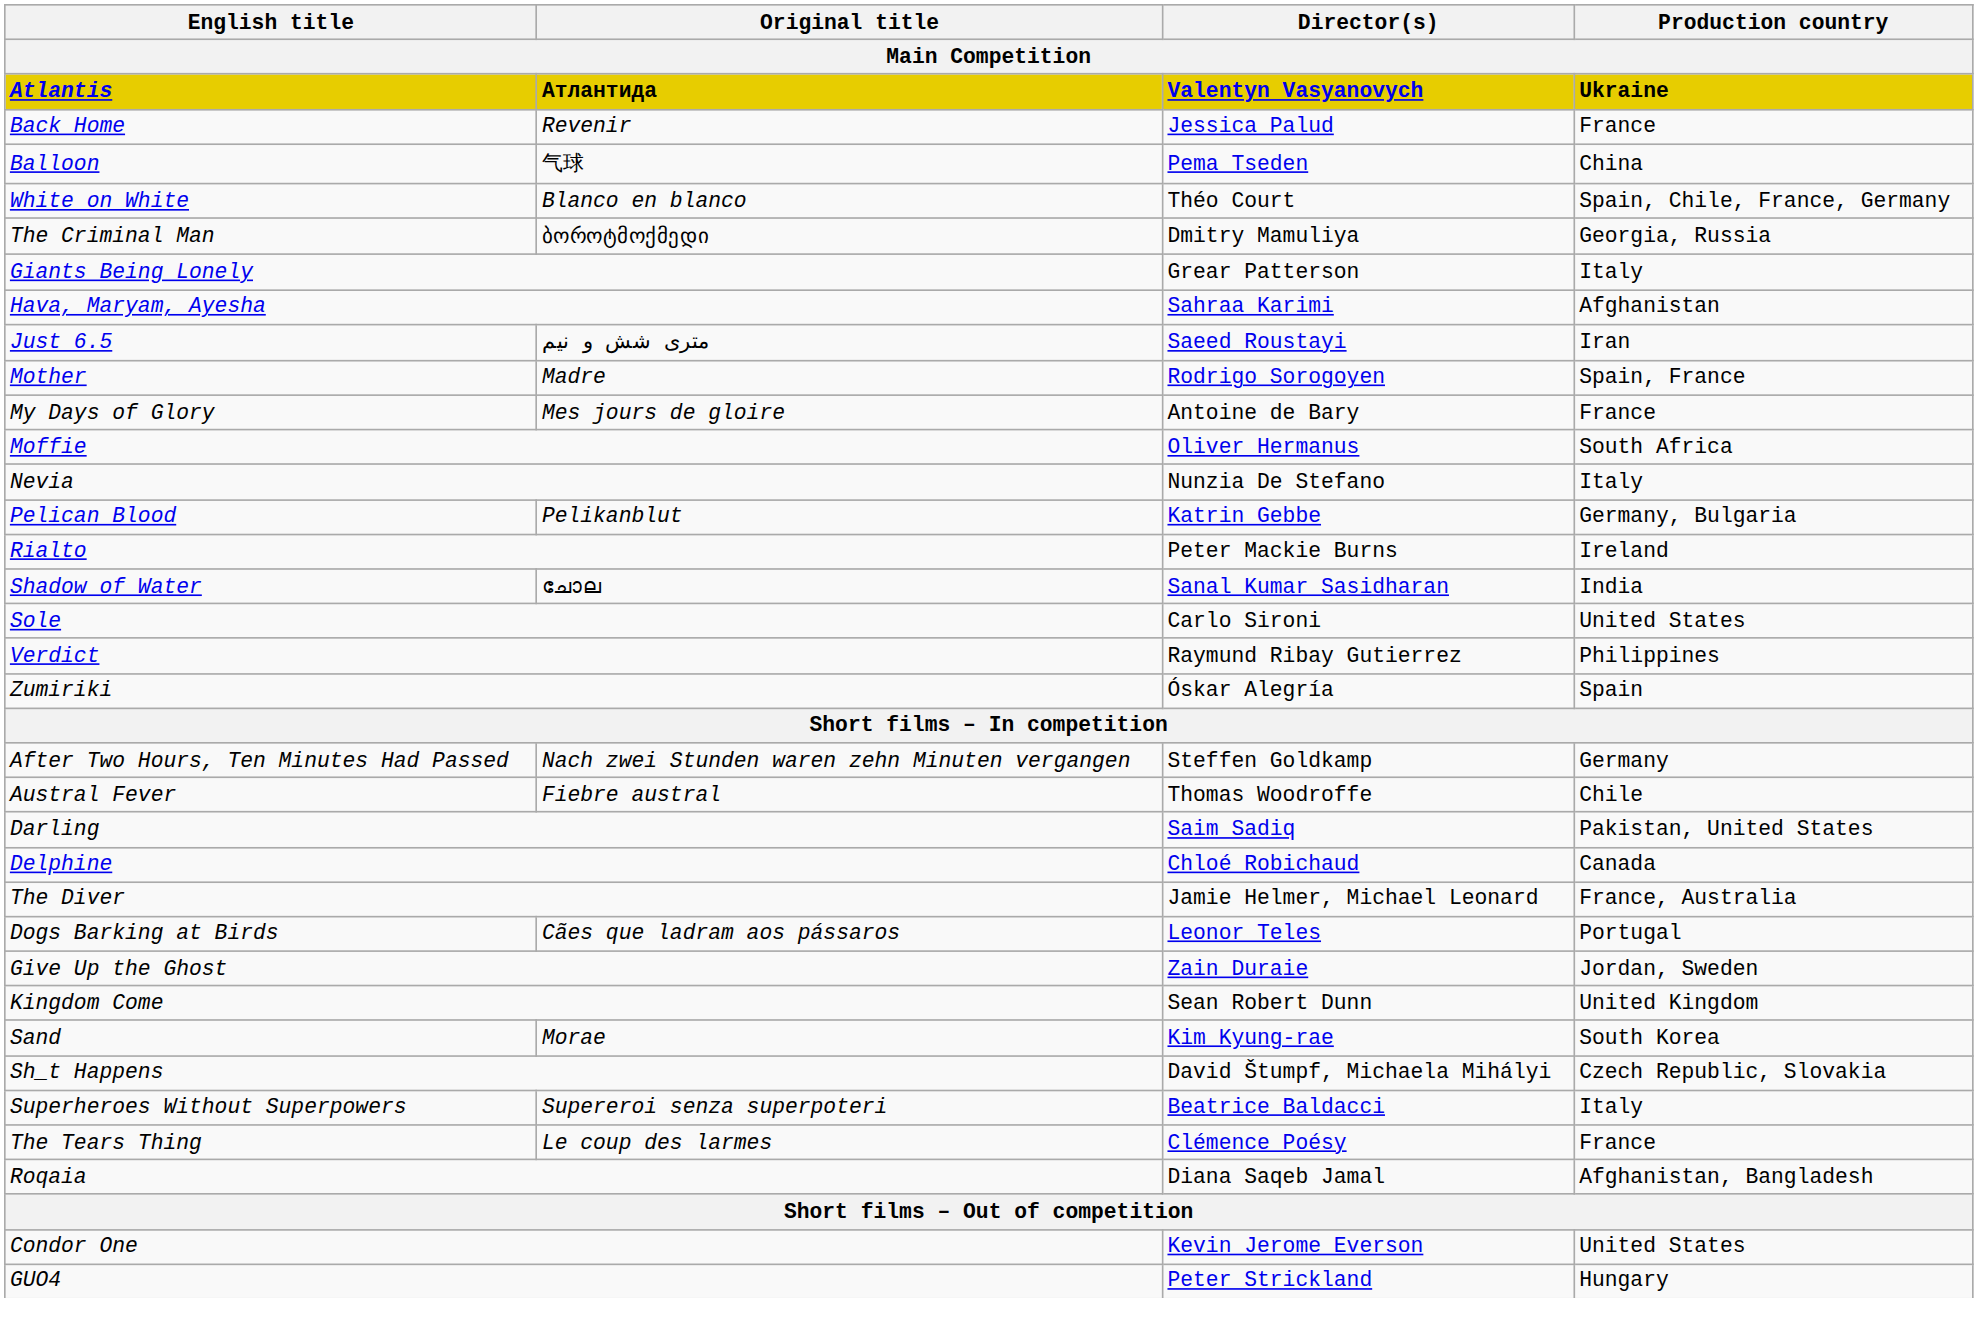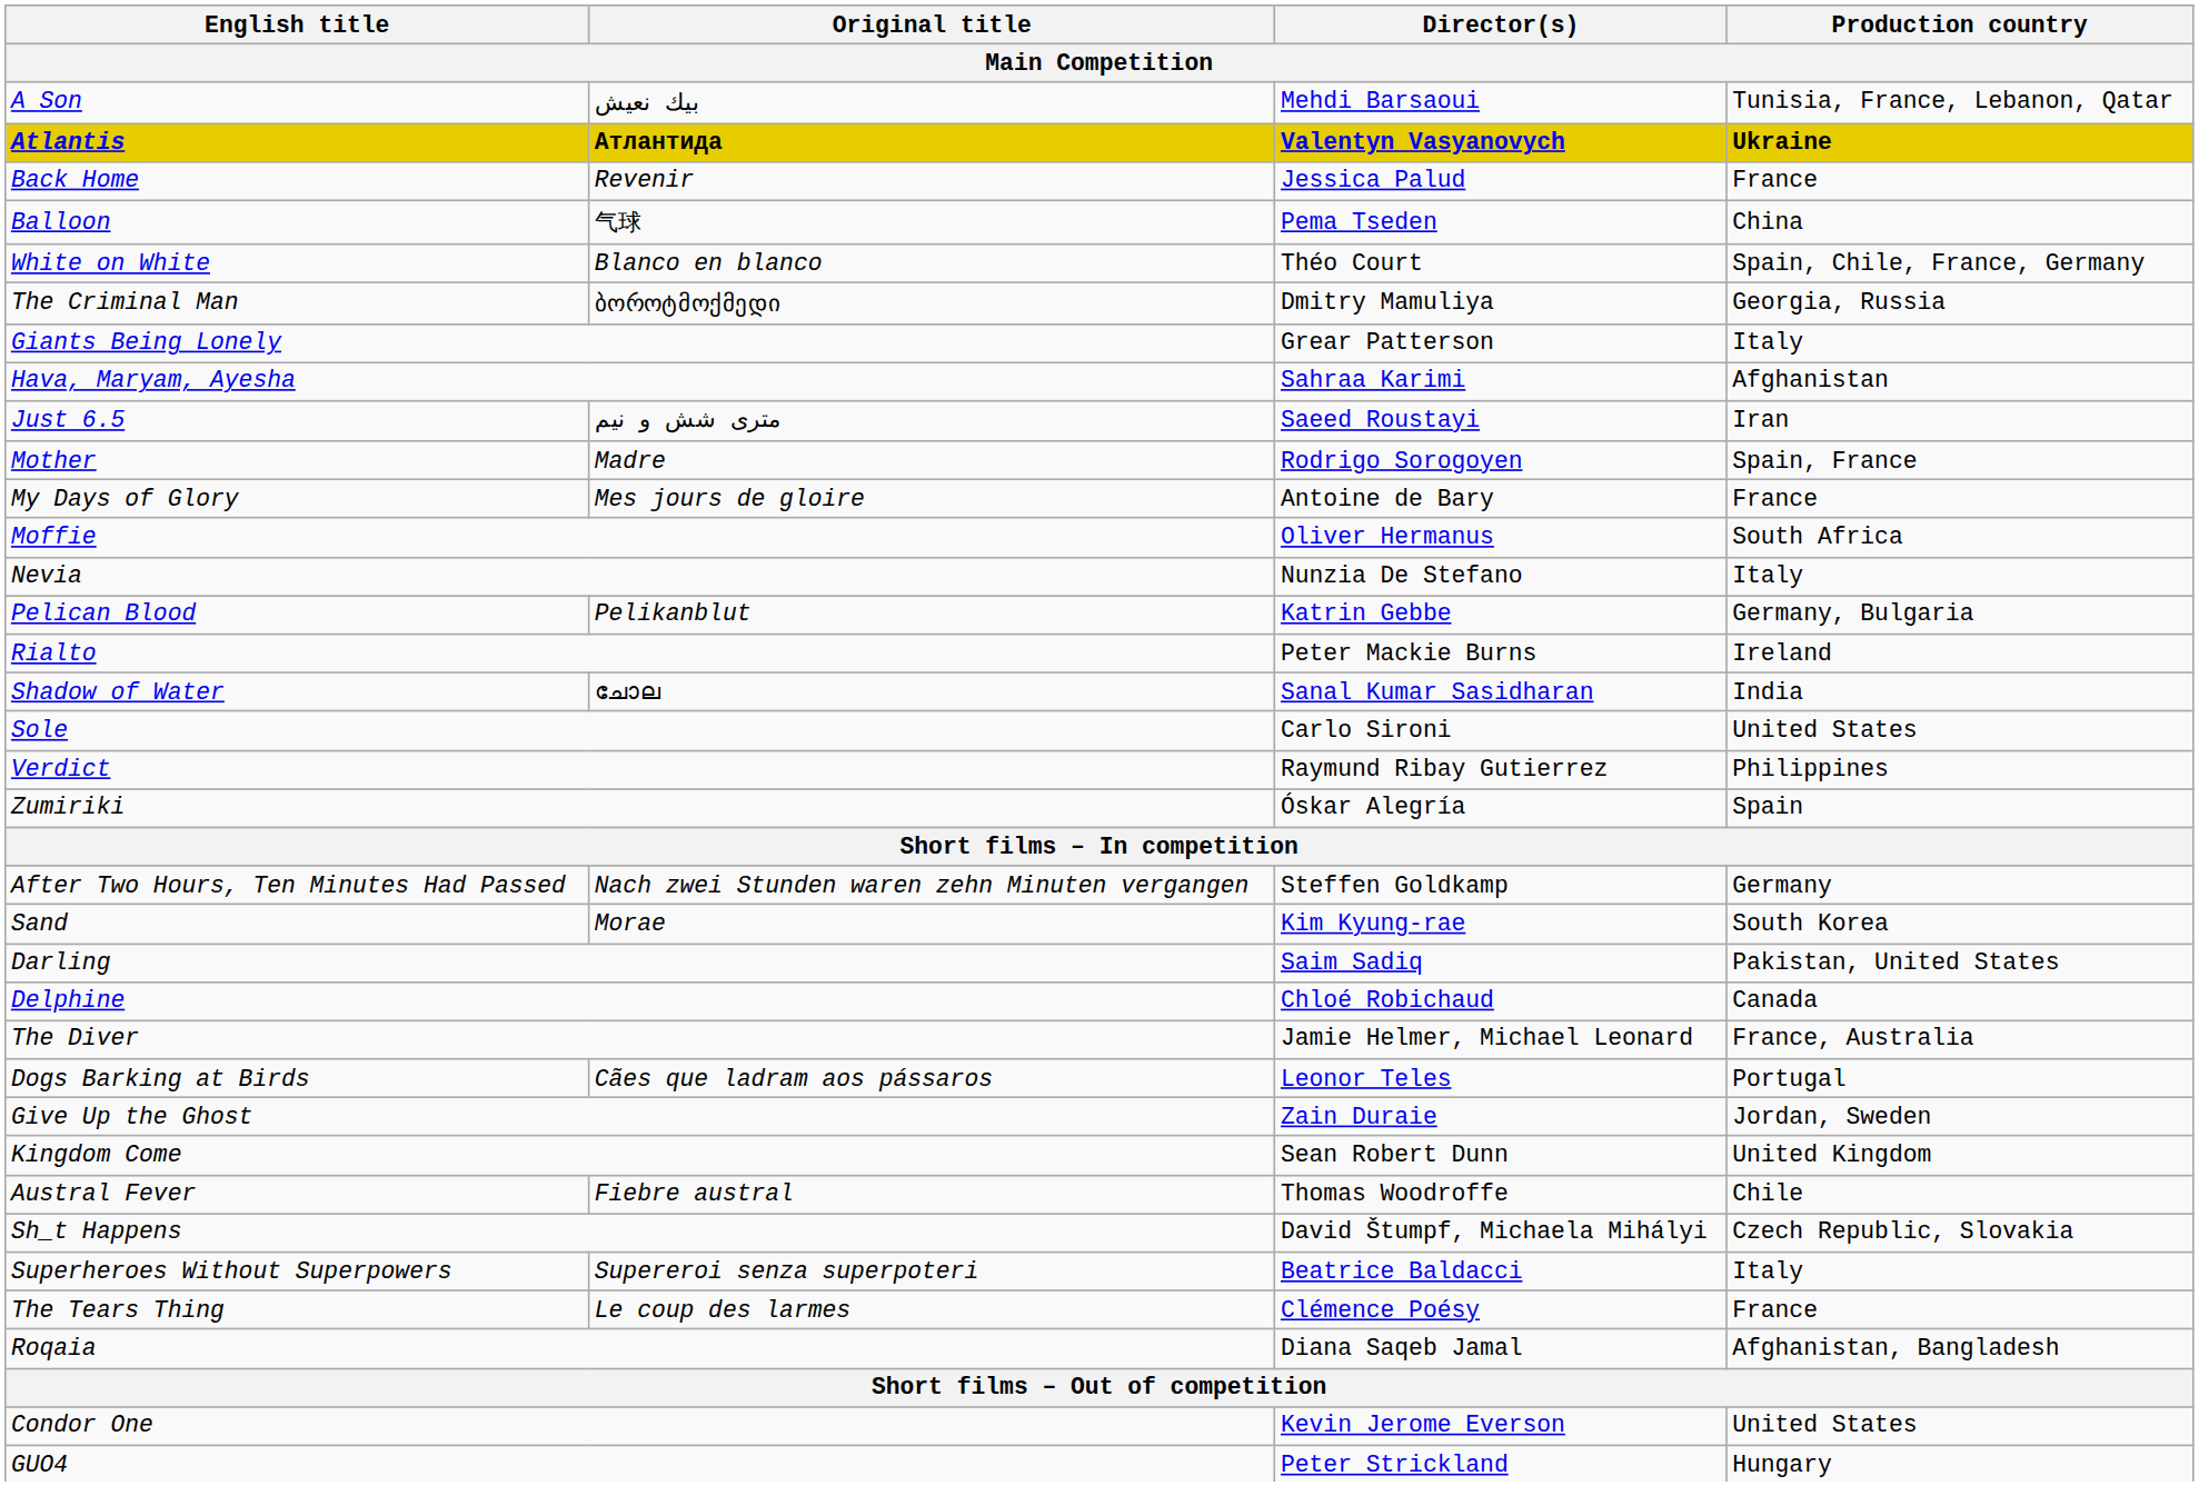+ row: A Son | بيك نعيش | Mehdi Barsaoui | Tunisia, France, Lebanon, Qatar
rows swapped: Austral Fever <-> Sand
